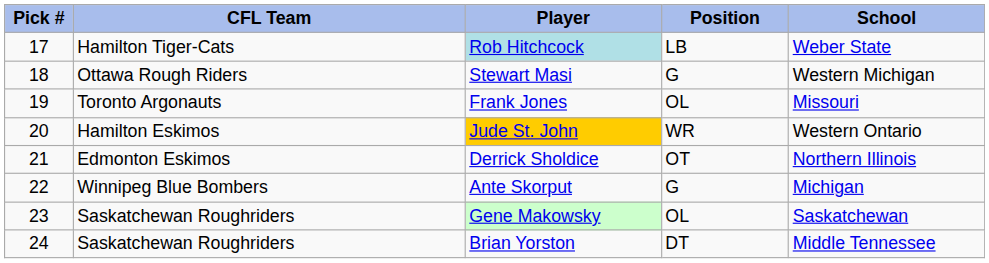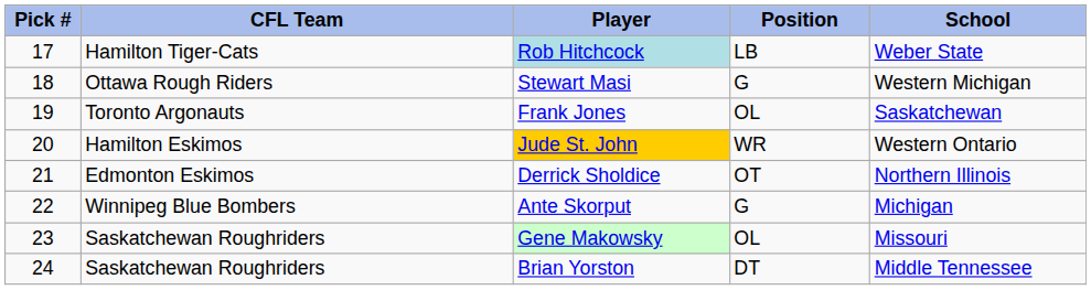Frank Jones | School: Missouri -> Saskatchewan
Gene Makowsky | School: Saskatchewan -> Missouri
